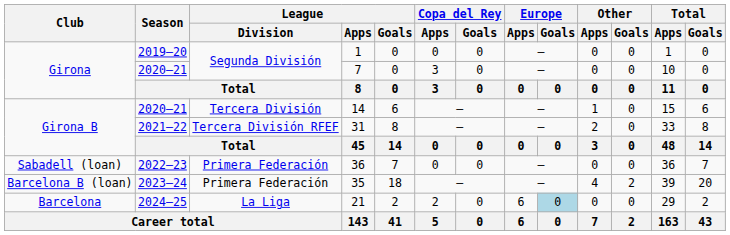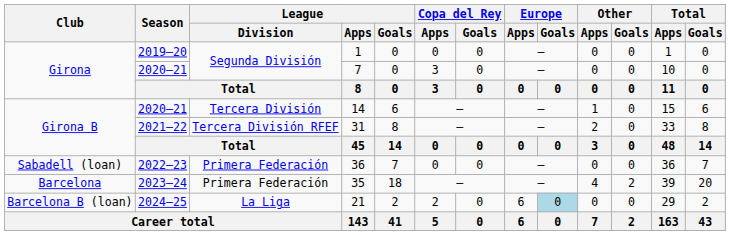35 | Club: Barcelona B (loan) -> Barcelona
21 | Club: Barcelona -> Barcelona B (loan)
